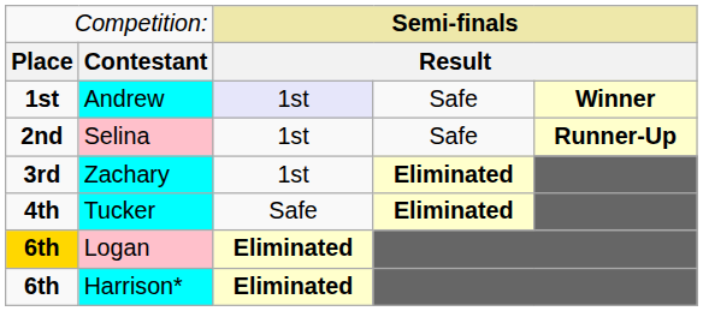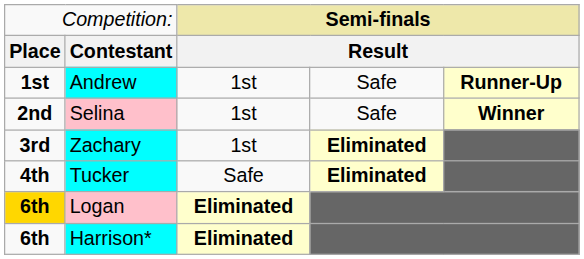Andrew | column 3: lavender background -> no background
Andrew | column 5: Winner -> Runner-Up
Selina | column 5: Runner-Up -> Winner
